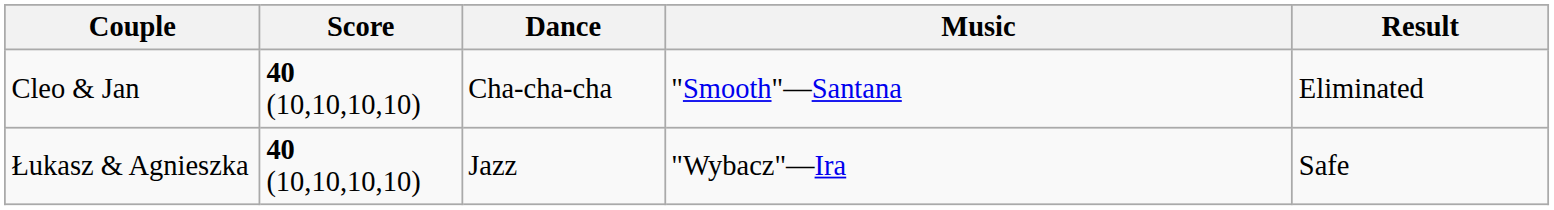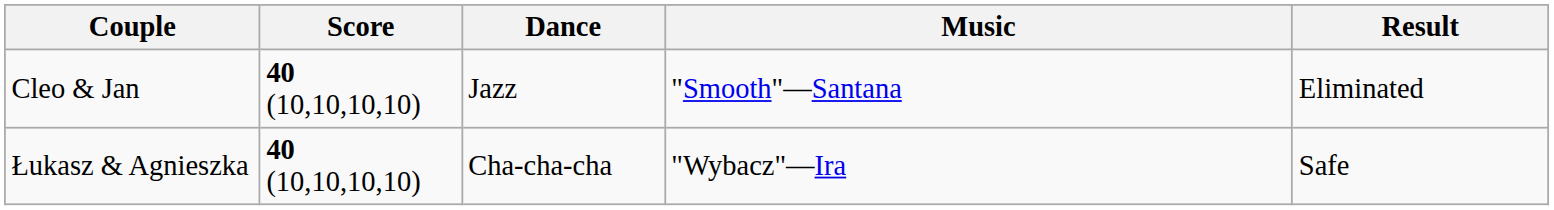Cleo & Jan | Dance: Cha-cha-cha -> Jazz
Łukasz & Agnieszka | Dance: Jazz -> Cha-cha-cha
